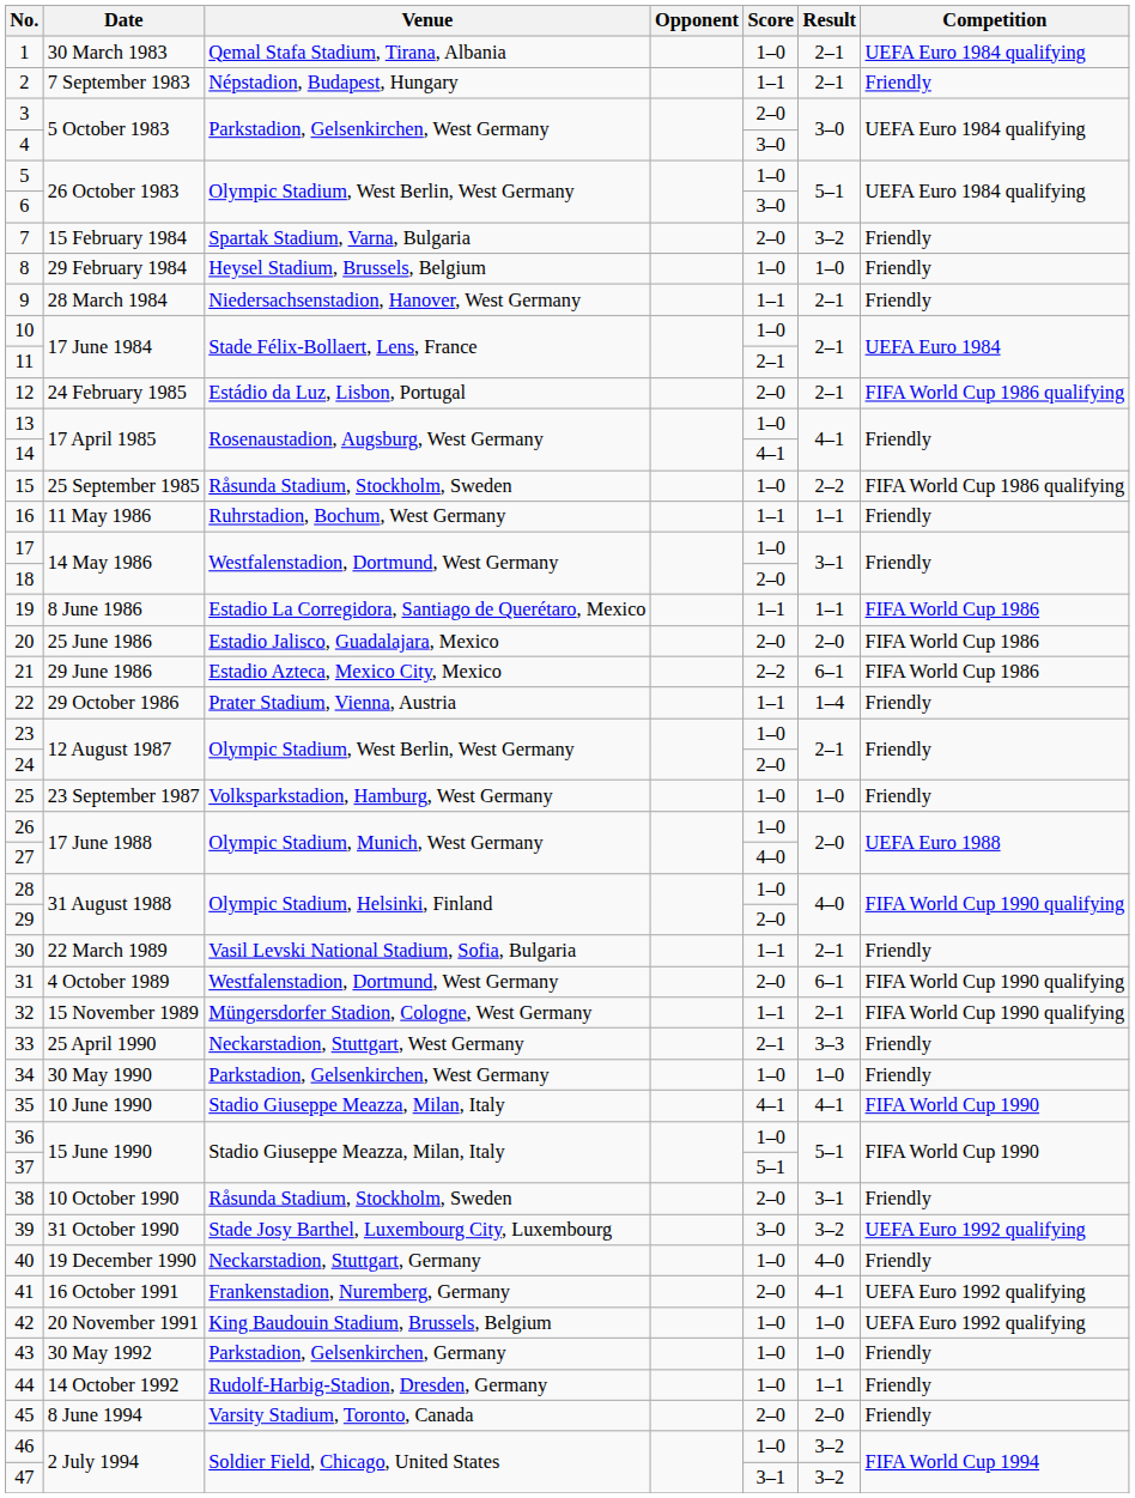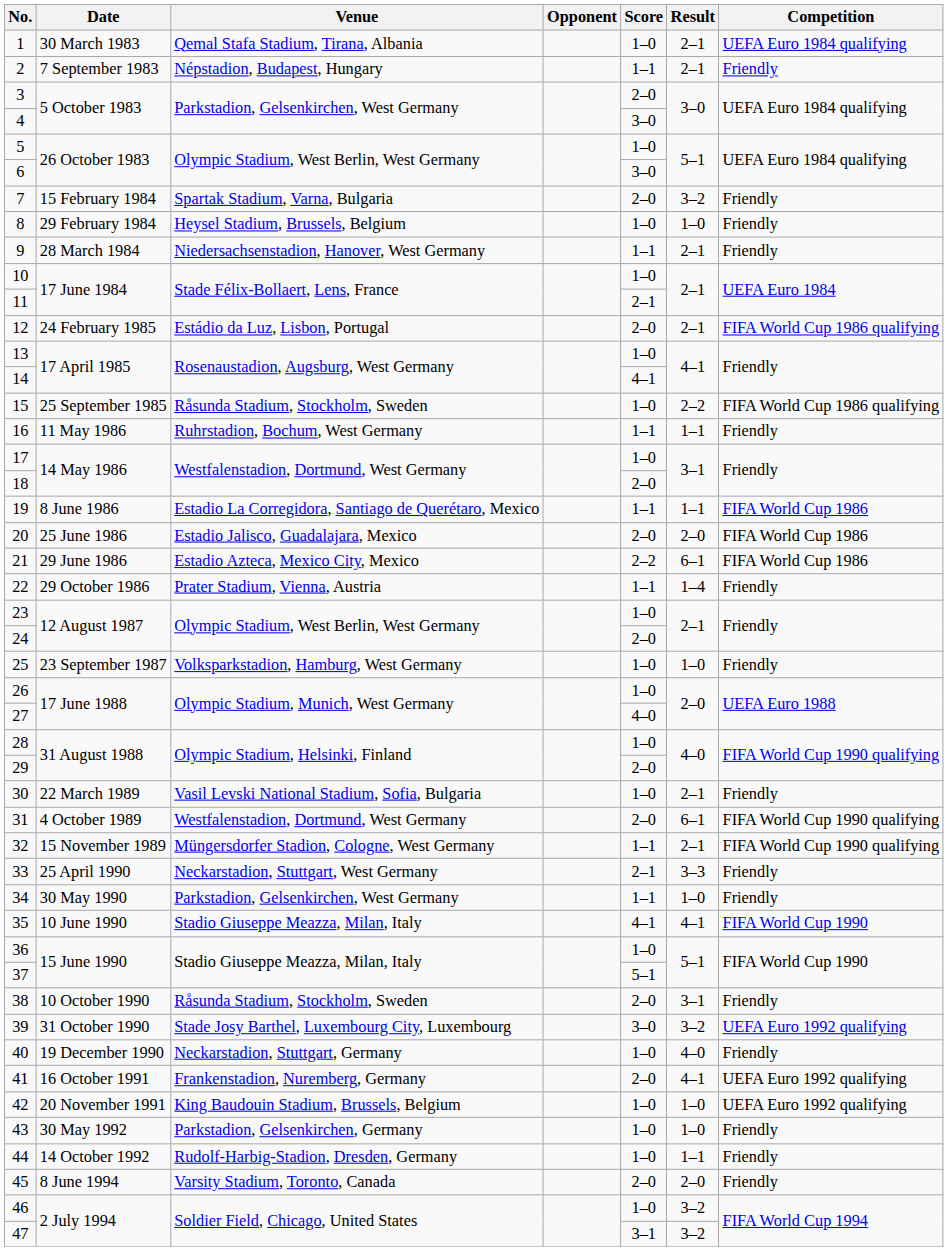30 | Score: 1–1 -> 1–0
34 | Score: 1–0 -> 1–1
